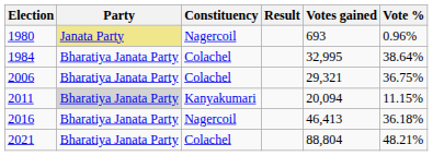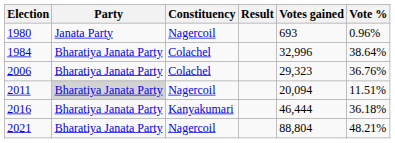1980 | Party: khaki background -> no background
1984 | Votes gained: 32,995 -> 32,996
2006 | Votes gained: 29,321 -> 29,323
2006 | Vote %: 36.75% -> 36.76%
2011 | Constituency: Kanyakumari -> Nagercoil
2011 | Vote %: 11.15% -> 11.51%
2016 | Constituency: Nagercoil -> Kanyakumari
2016 | Votes gained: 46,413 -> 46,444
2021 | Constituency: Colachel -> Nagercoil
